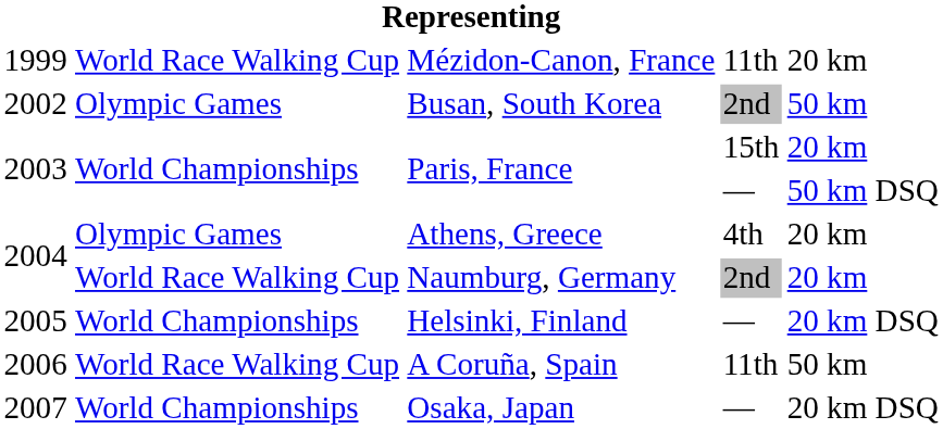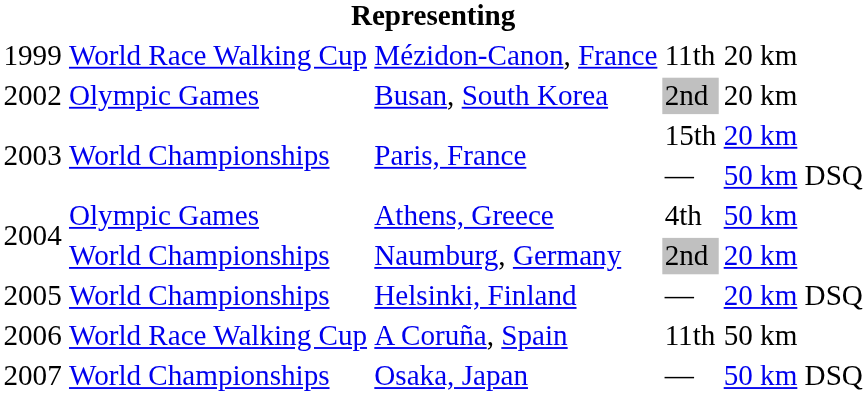Busan, South Korea | column 5: 50 km -> 20 km
Athens, Greece | column 5: 20 km -> 50 km
Naumburg, Germany | column 2: World Race Walking Cup -> World Championships
Osaka, Japan | column 5: 20 km -> 50 km
